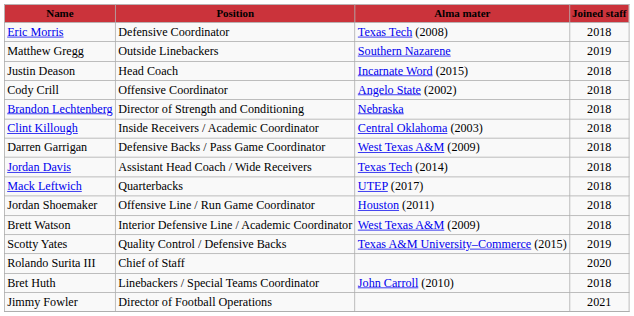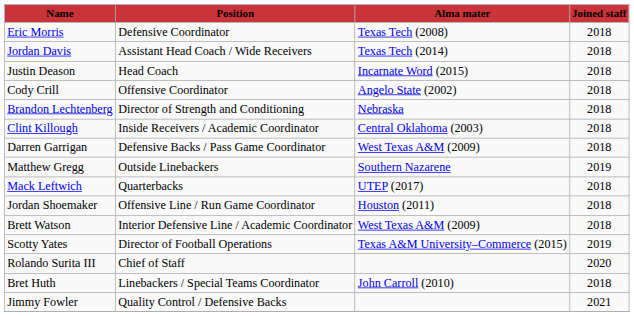rows swapped: Jordan Davis <-> Matthew Gregg
Scotty Yates | column 2: Quality Control / Defensive Backs -> Director of Football Operations
Jimmy Fowler | column 2: Director of Football Operations -> Quality Control / Defensive Backs
